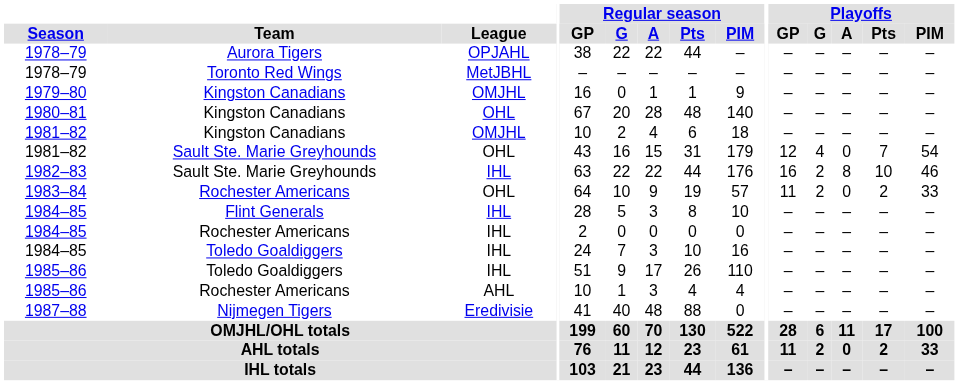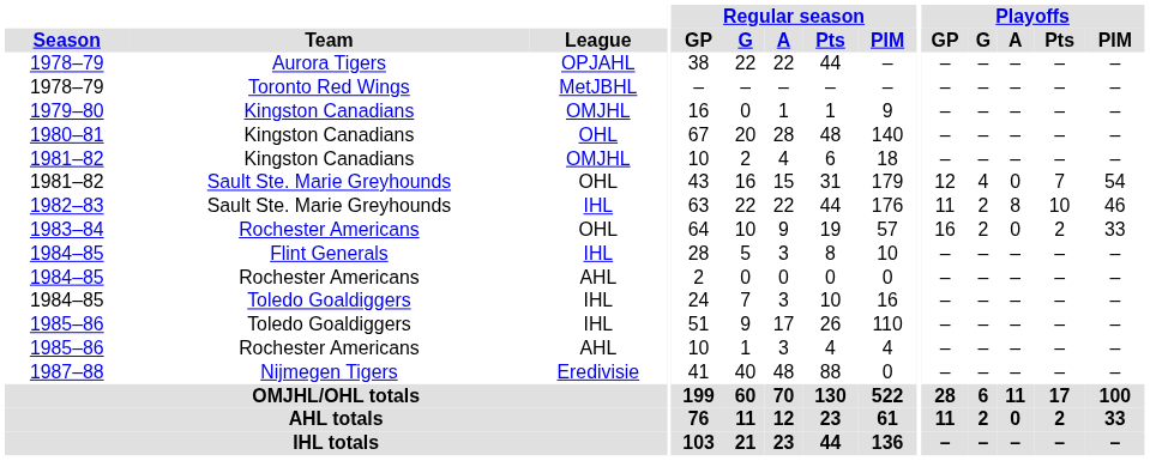1982–83 | Playoffs / GP: 16 -> 11
1983–84 | Playoffs / GP: 11 -> 16
1984–85 / Rochester Americans | League: IHL -> AHL
